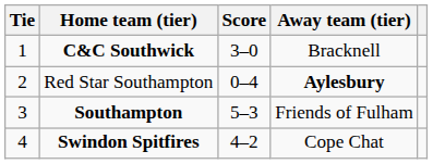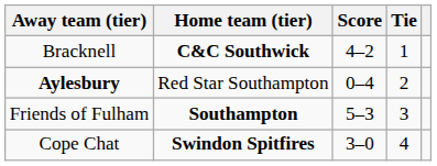columns swapped: Tie <-> Away team (tier)
C&C Southwick | Score: 3–0 -> 4–2
Swindon Spitfires | Score: 4–2 -> 3–0
